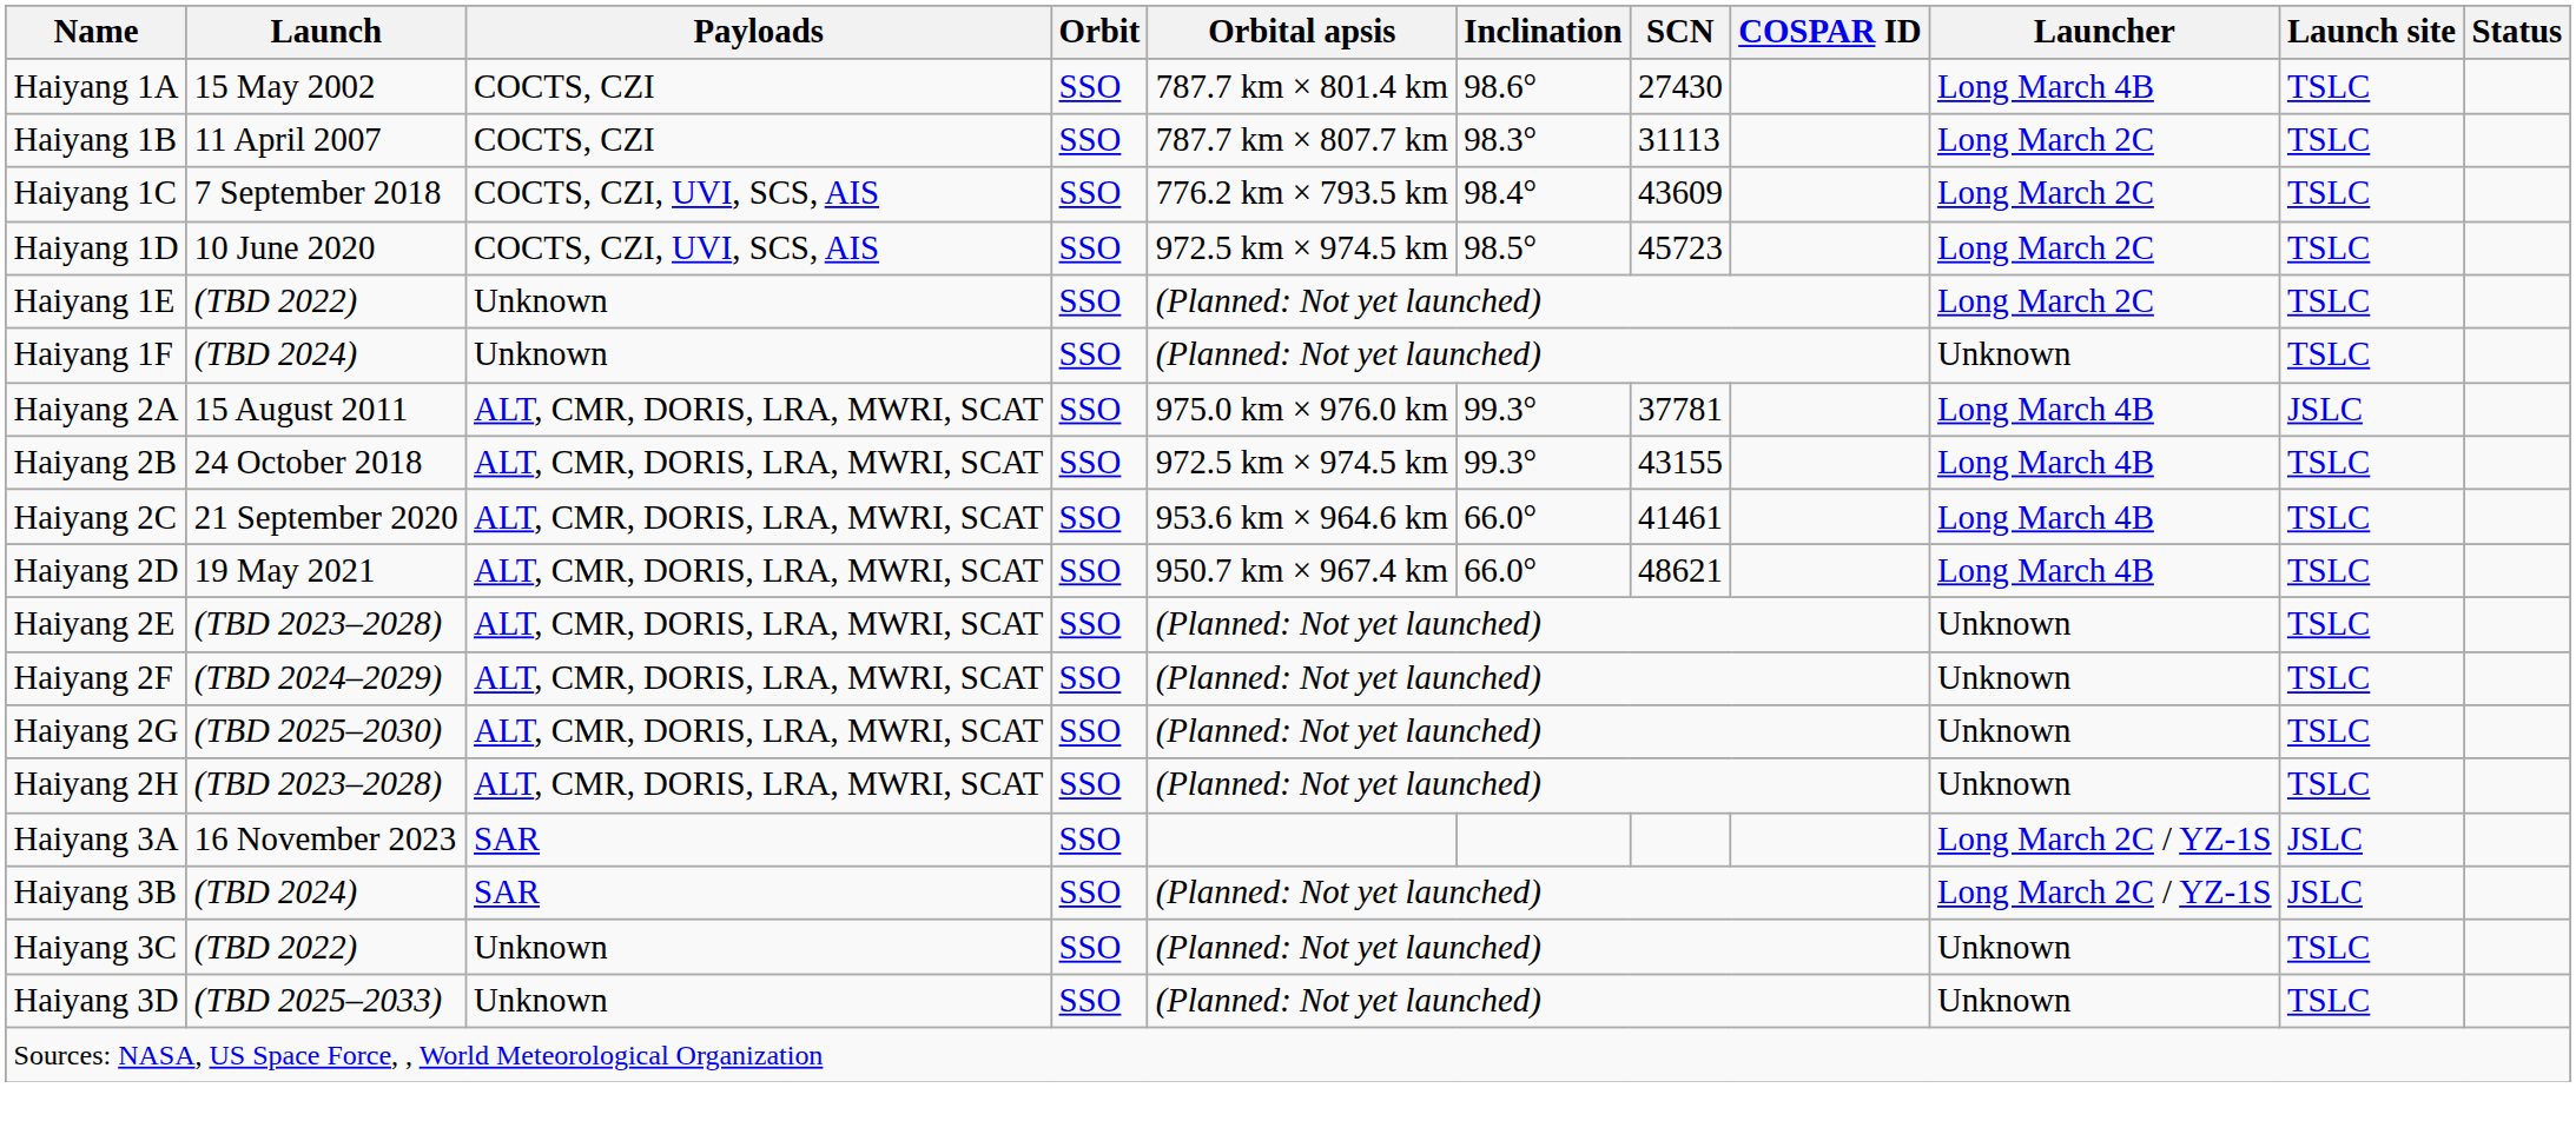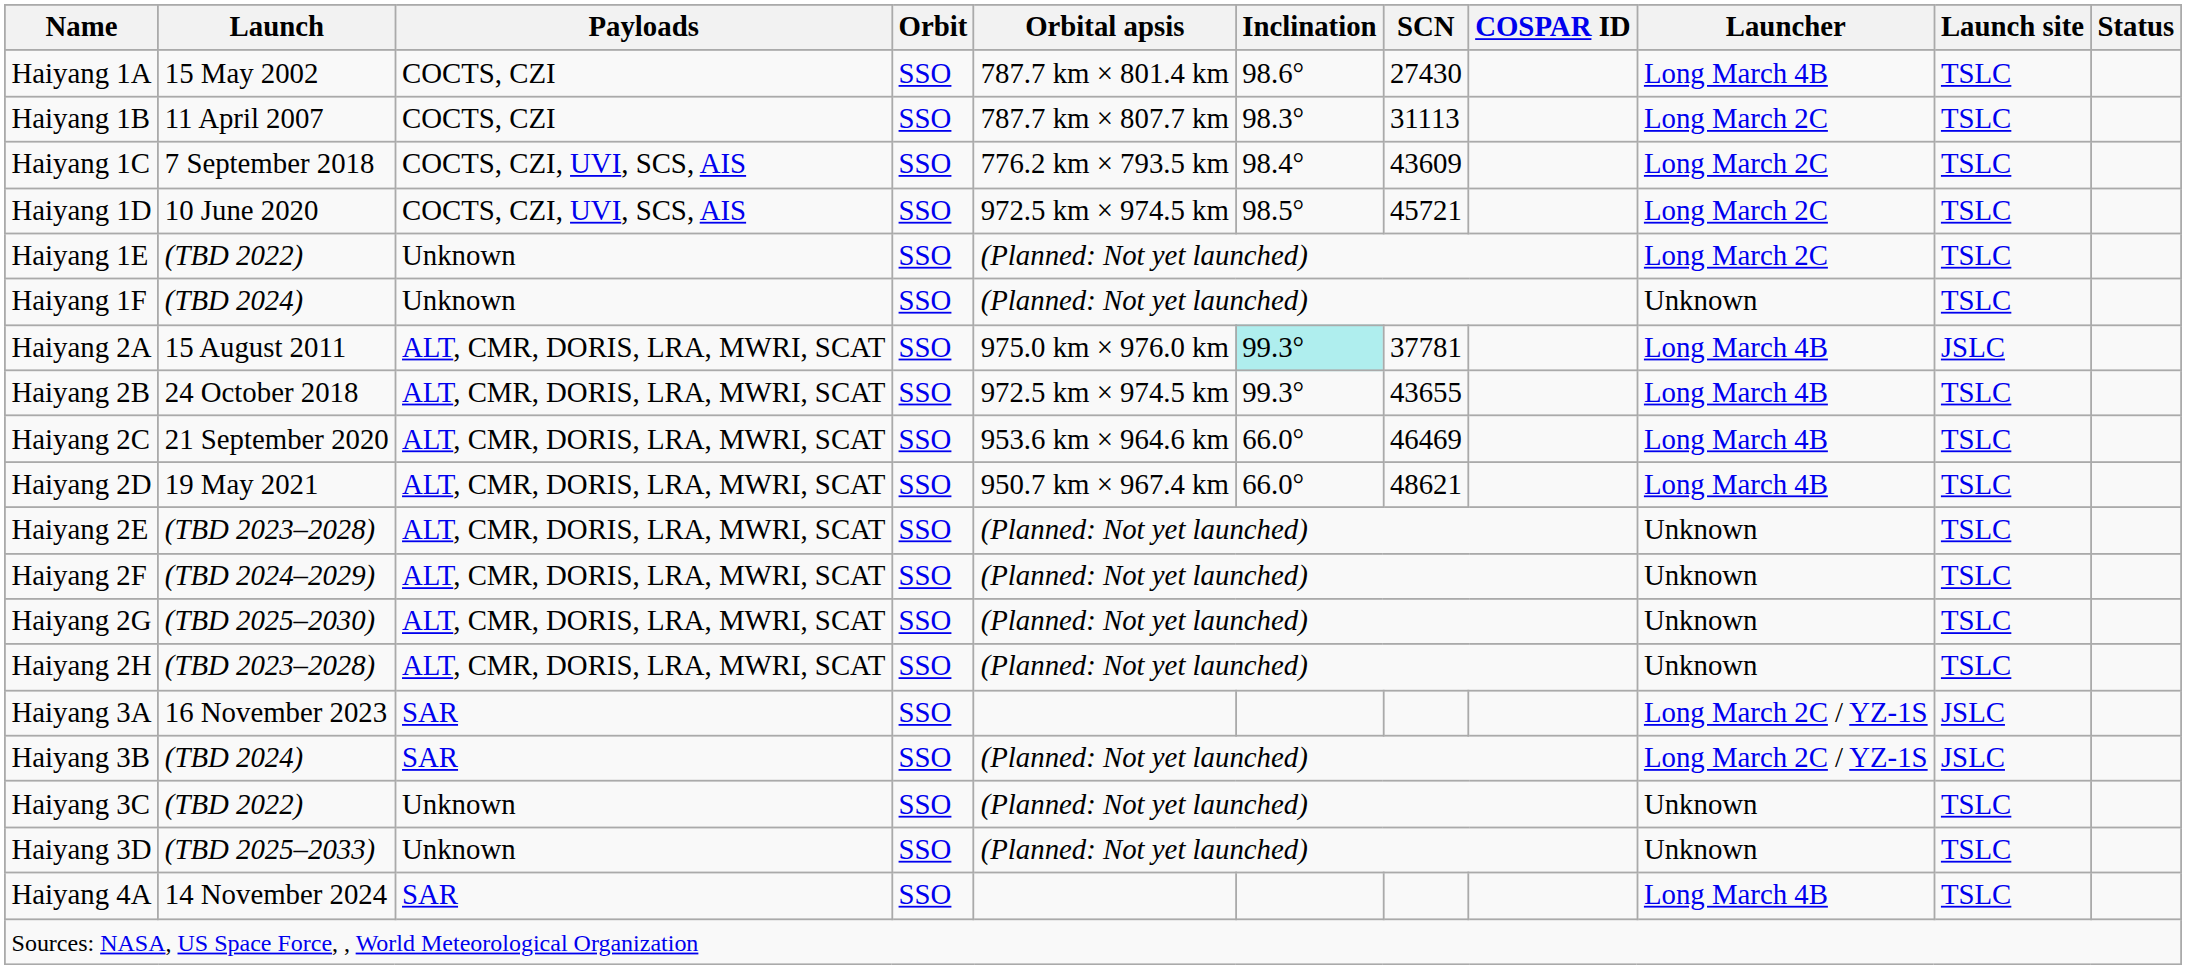Haiyang 1D | SCN: 45723 -> 45721
Haiyang 2A | Inclination: no background -> paleturquoise background
Haiyang 2B | SCN: 43155 -> 43655
Haiyang 2C | SCN: 41461 -> 46469
+ row: Haiyang 4A | 14 November 2024 | SAR | SSO | Long March 4B | TSLC
